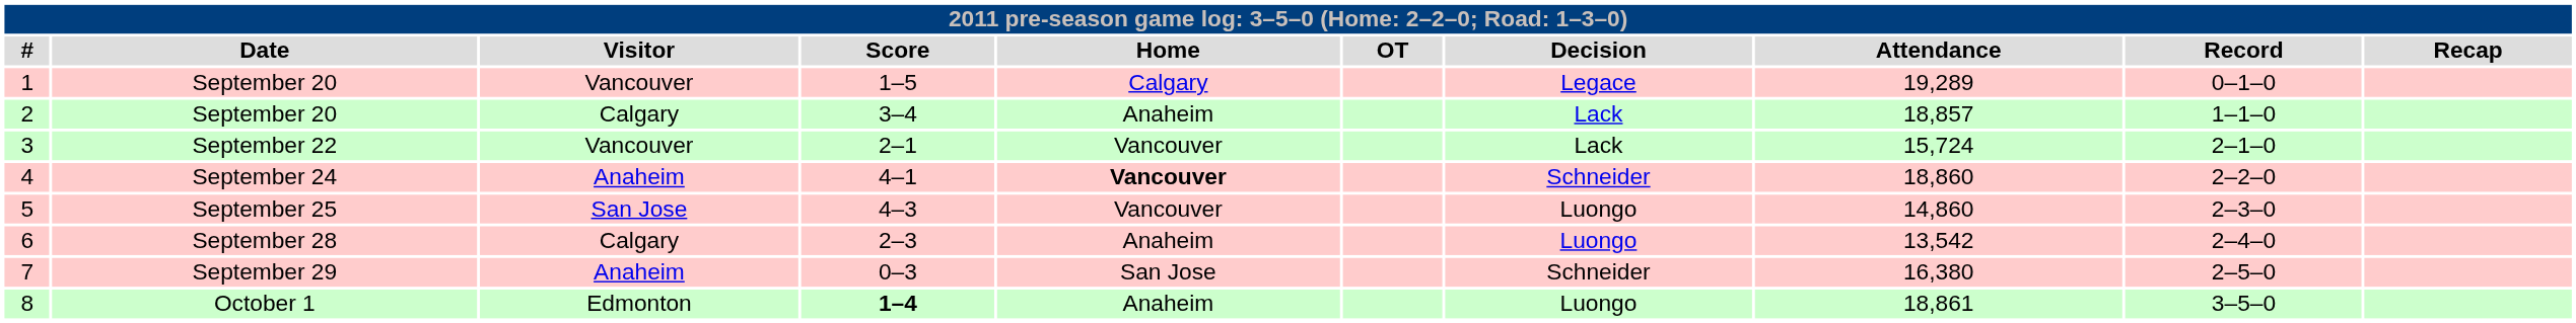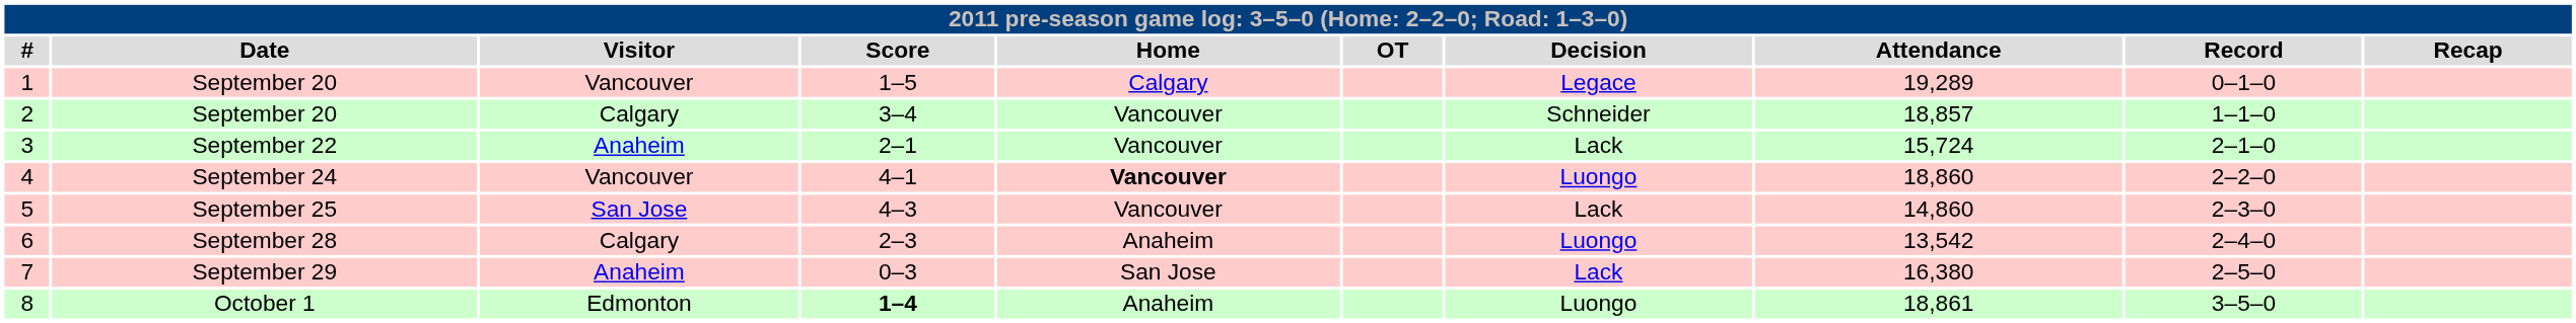2 | Home: Anaheim -> Vancouver
2 | Decision: Lack -> Schneider
3 | Visitor: Vancouver -> Anaheim
4 | Visitor: Anaheim -> Vancouver
4 | Decision: Schneider -> Luongo
5 | Decision: Luongo -> Lack
7 | Decision: Schneider -> Lack
